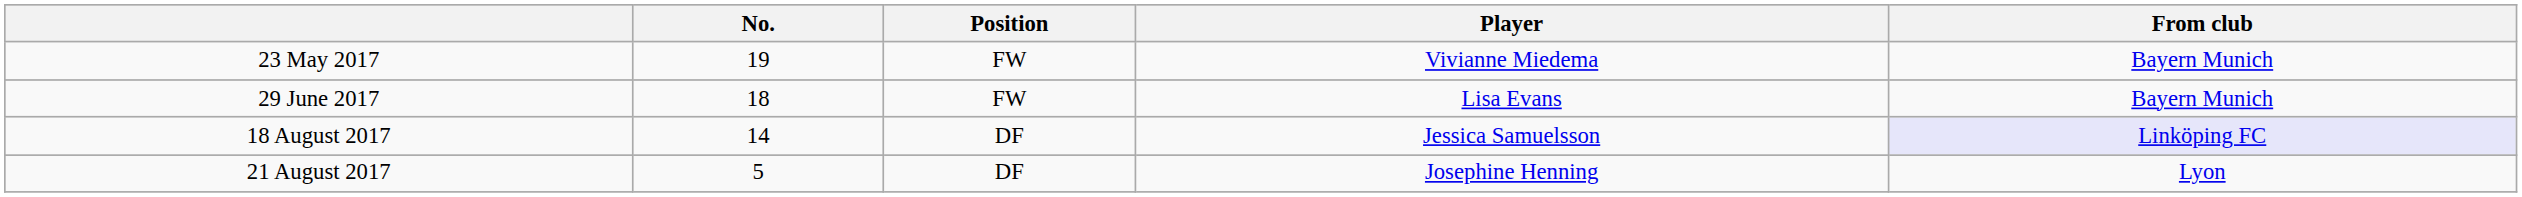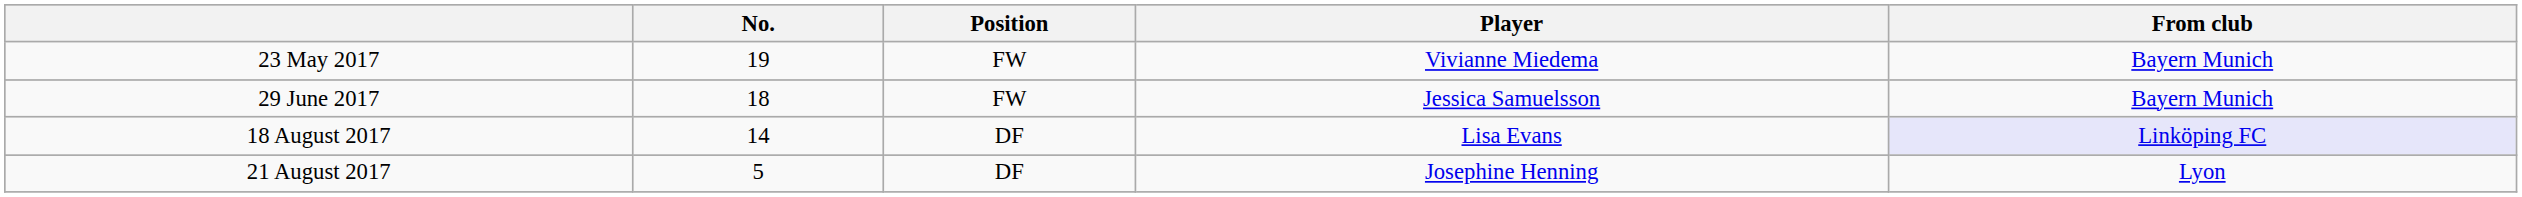29 June 2017 | Player: Lisa Evans -> Jessica Samuelsson
18 August 2017 | Player: Jessica Samuelsson -> Lisa Evans
